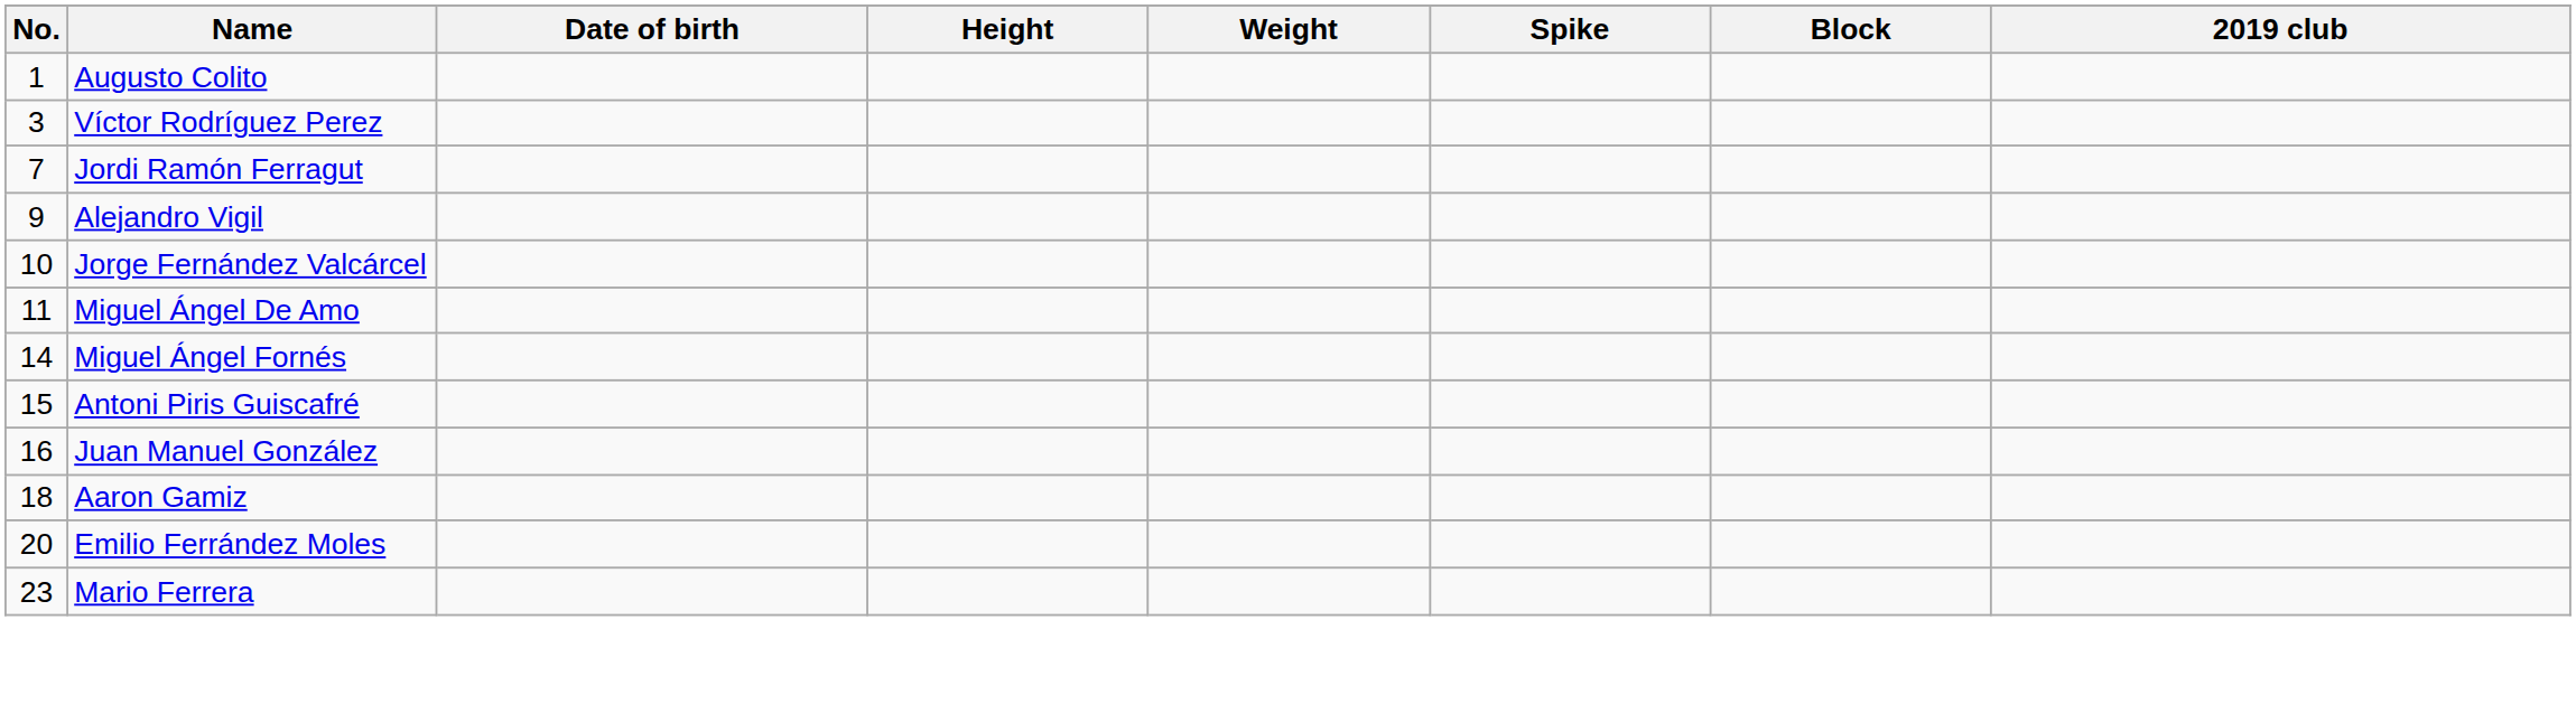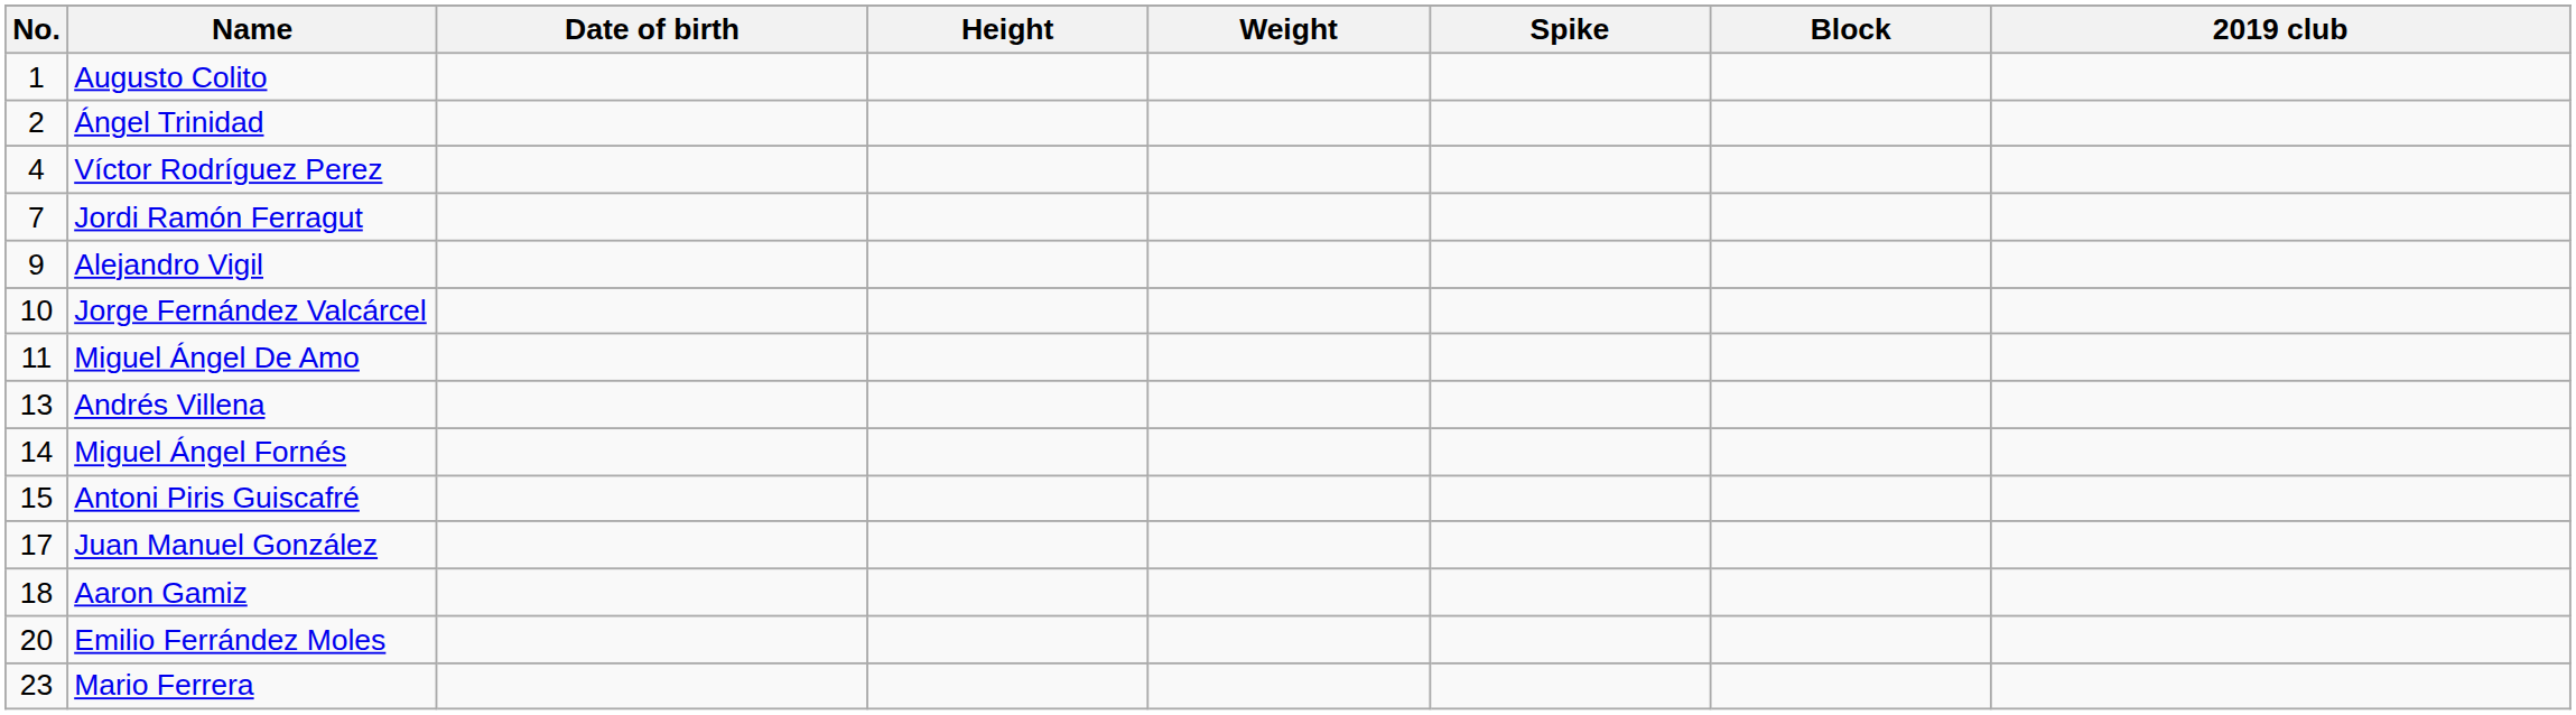+ row: 2 | Ángel Trinidad
Víctor Rodríguez Perez | No.: 3 -> 4
+ row: 13 | Andrés Villena
Juan Manuel González | No.: 16 -> 17
